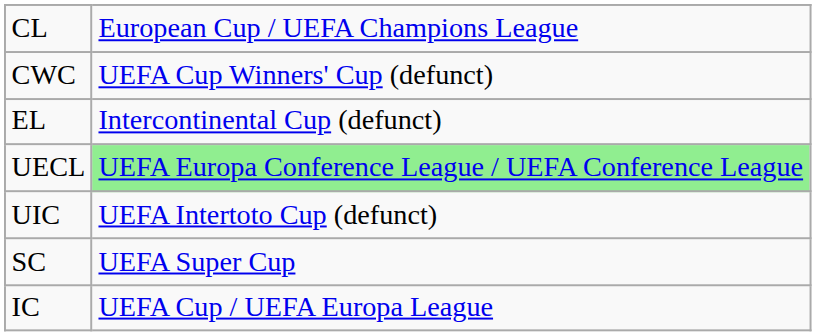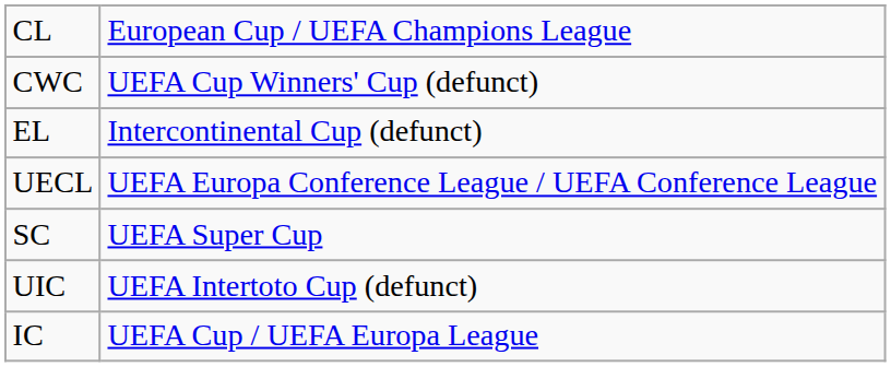UECL | column 2: lightgreen background -> no background
rows swapped: UIC <-> SC
